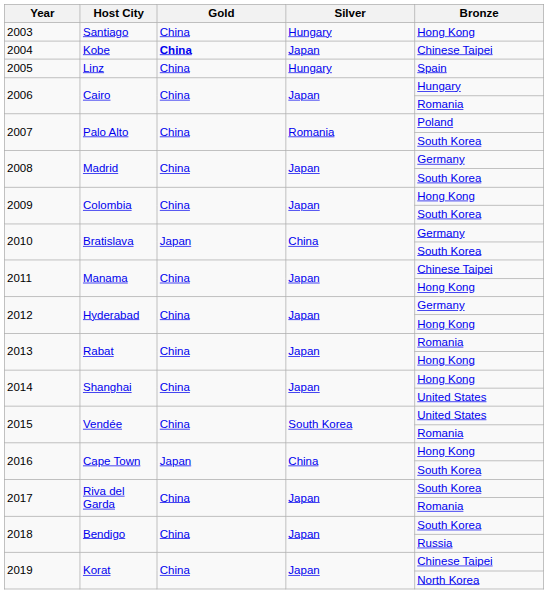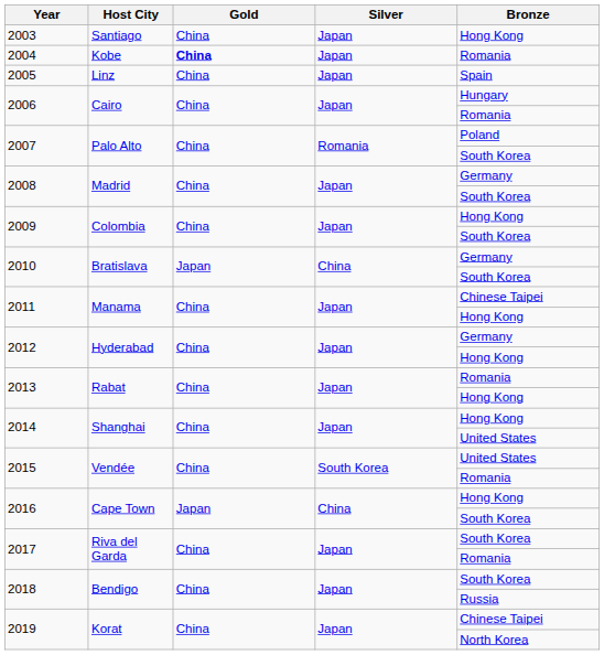2003 | Silver: Hungary -> Japan
2004 | Bronze: Chinese Taipei -> Romania
2005 | Silver: Hungary -> Japan
